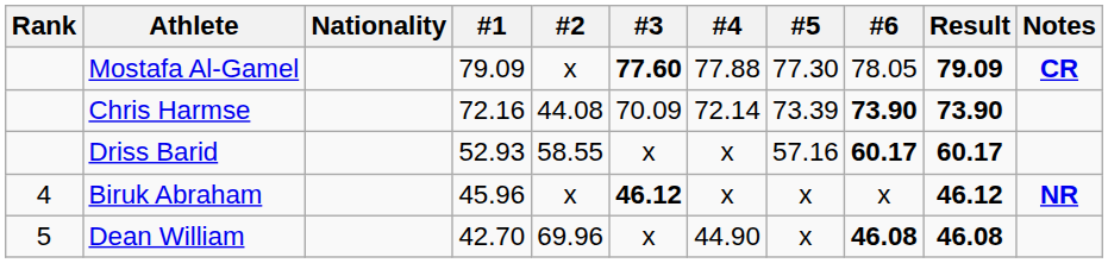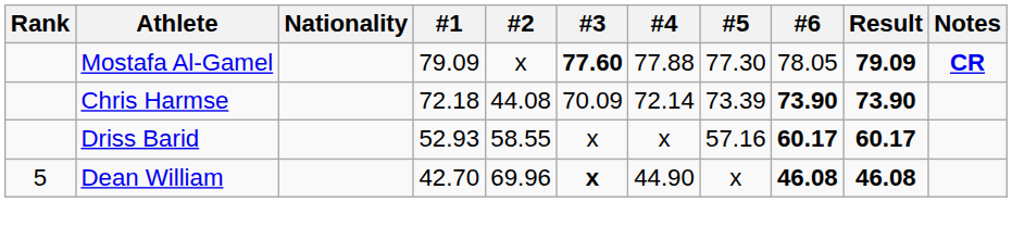Chris Harmse | #1: 72.16 -> 72.18
- row: 4 | Biruk Abraham | 45.96 | x | 46.12 | x | x | x | 46.12 | NR
Dean William | #3: normal -> bold
